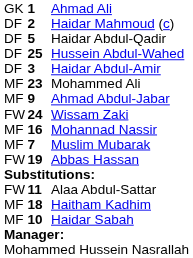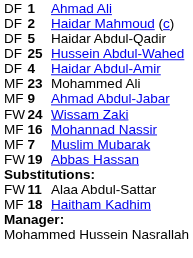Ahmad Ali | column 1: GK -> DF
Haidar Abdul-Amir | column 2: 3 -> 4
- row: MF | 10 | Haidar Sabah
